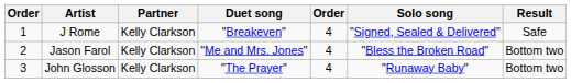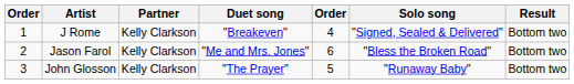J Rome | Result: Safe -> Bottom two
Jason Farol | column 5: 4 -> 6
John Glosson | column 5: 4 -> 5
